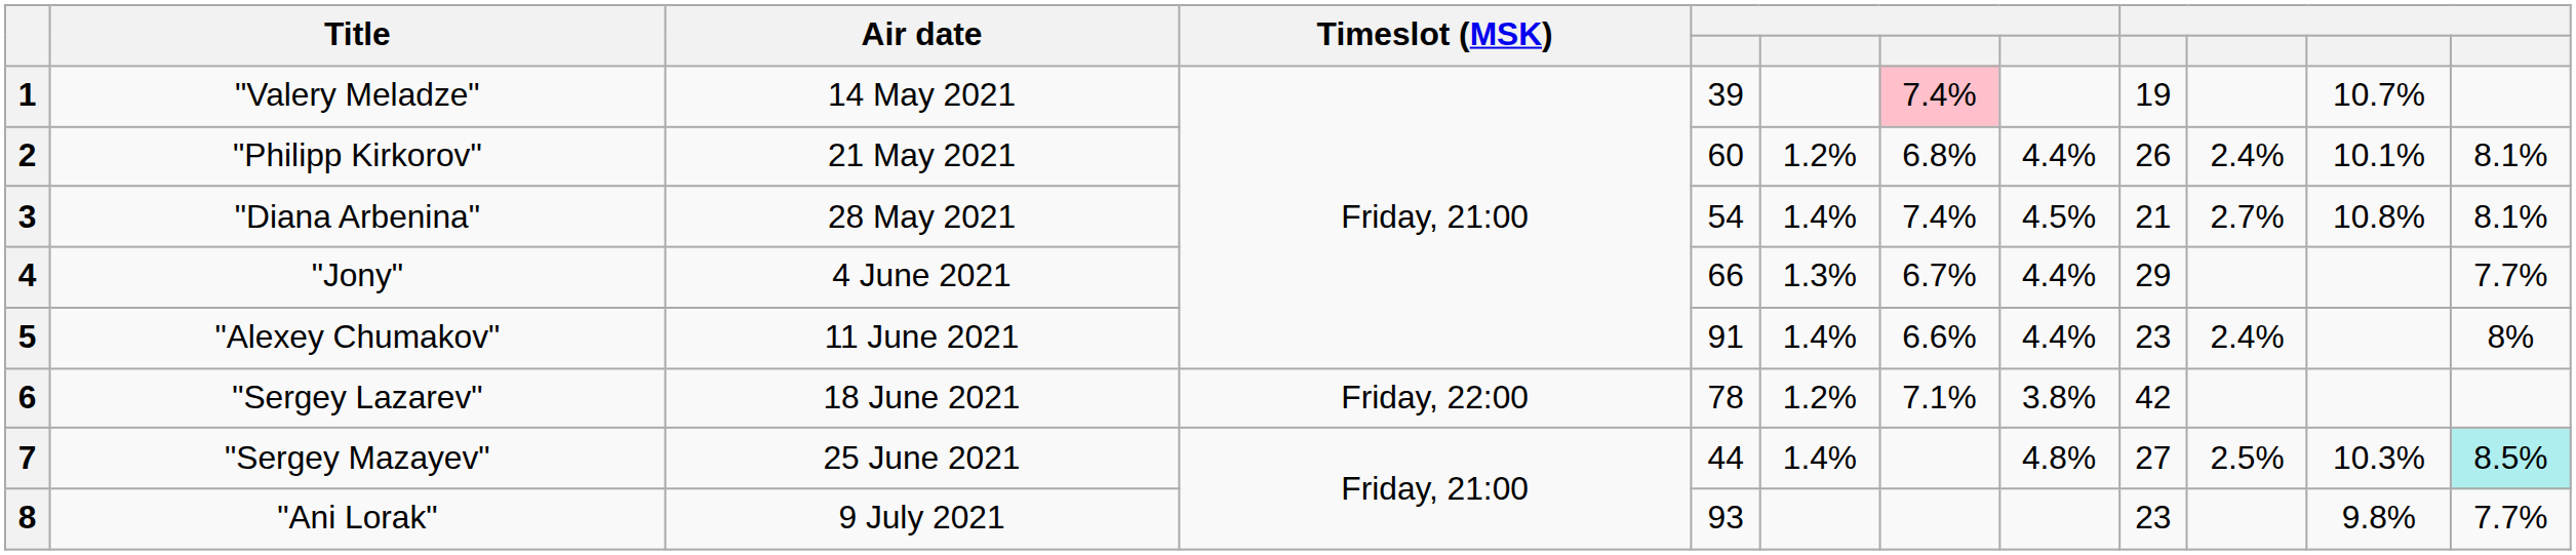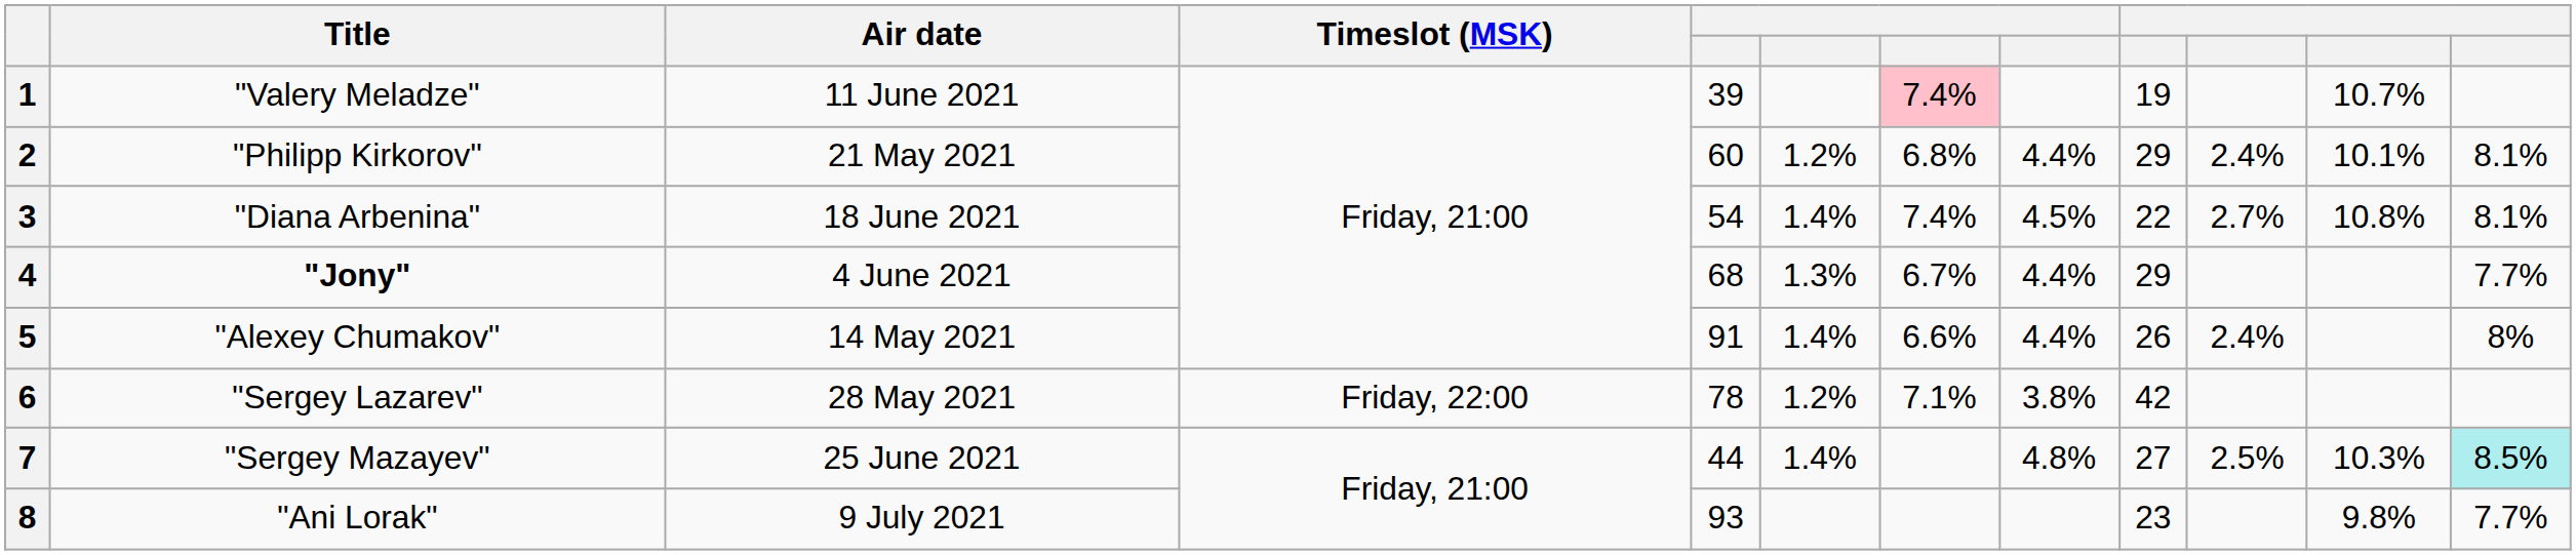1 | Air date: 14 May 2021 -> 11 June 2021
2 | column 9: 26 -> 29
3 | Air date: 28 May 2021 -> 18 June 2021
3 | column 9: 21 -> 22
4 | Title: normal -> bold
4 | column 5: 66 -> 68
5 | Air date: 11 June 2021 -> 14 May 2021
5 | column 9: 23 -> 26
6 | Air date: 18 June 2021 -> 28 May 2021
